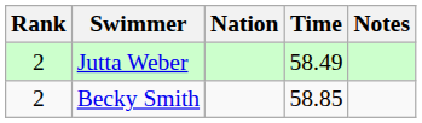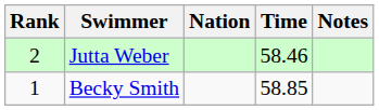Jutta Weber | Time: 58.49 -> 58.46
Becky Smith | Rank: 2 -> 1
